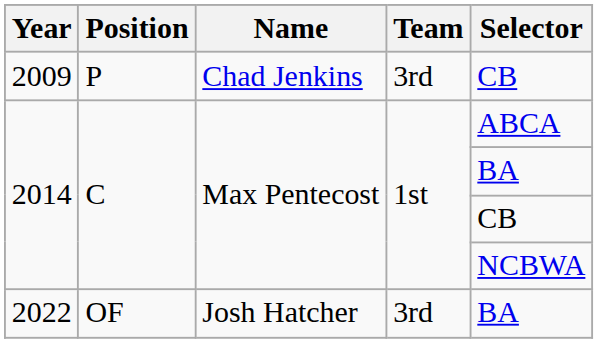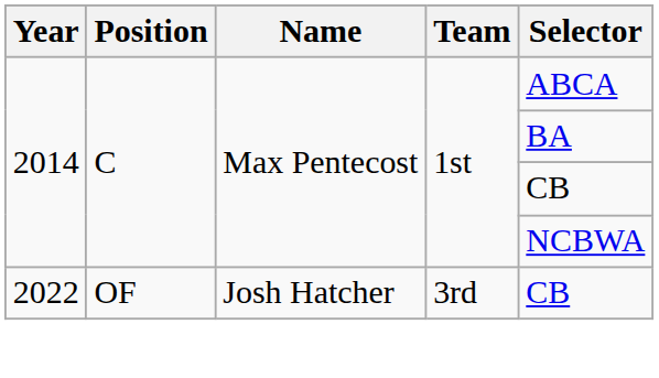- row: 2009 | P | Chad Jenkins | 3rd | CB
2022 | Selector: BA -> CB
